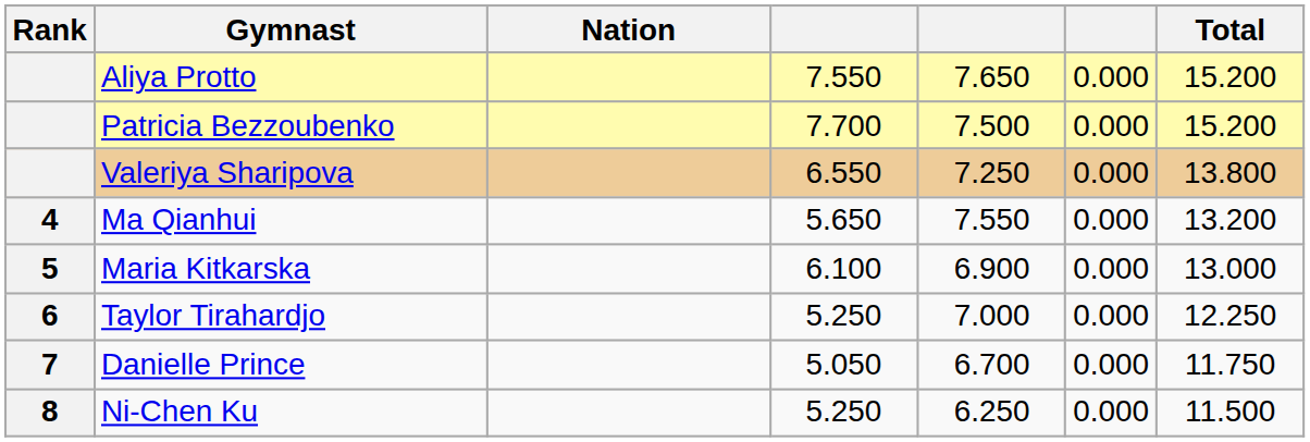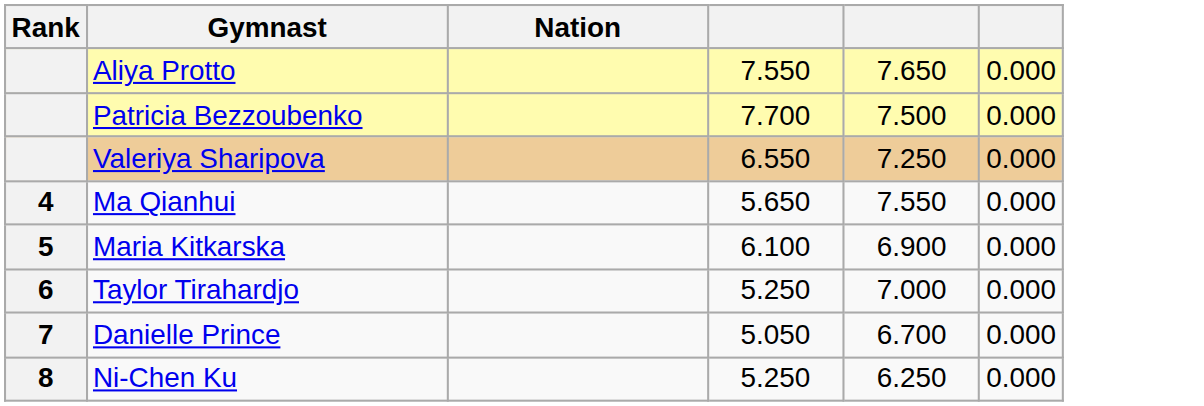- column: Total | 15.200 | 15.200 | 13.800 | 13.200 | 13.000 | 12.250 | 11.750 | 11.500
